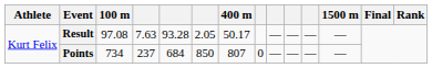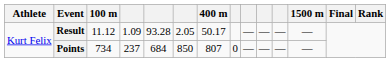Result | 100 m: 97.08 -> 11.12
Result | column 4: 7.63 -> 1.09
